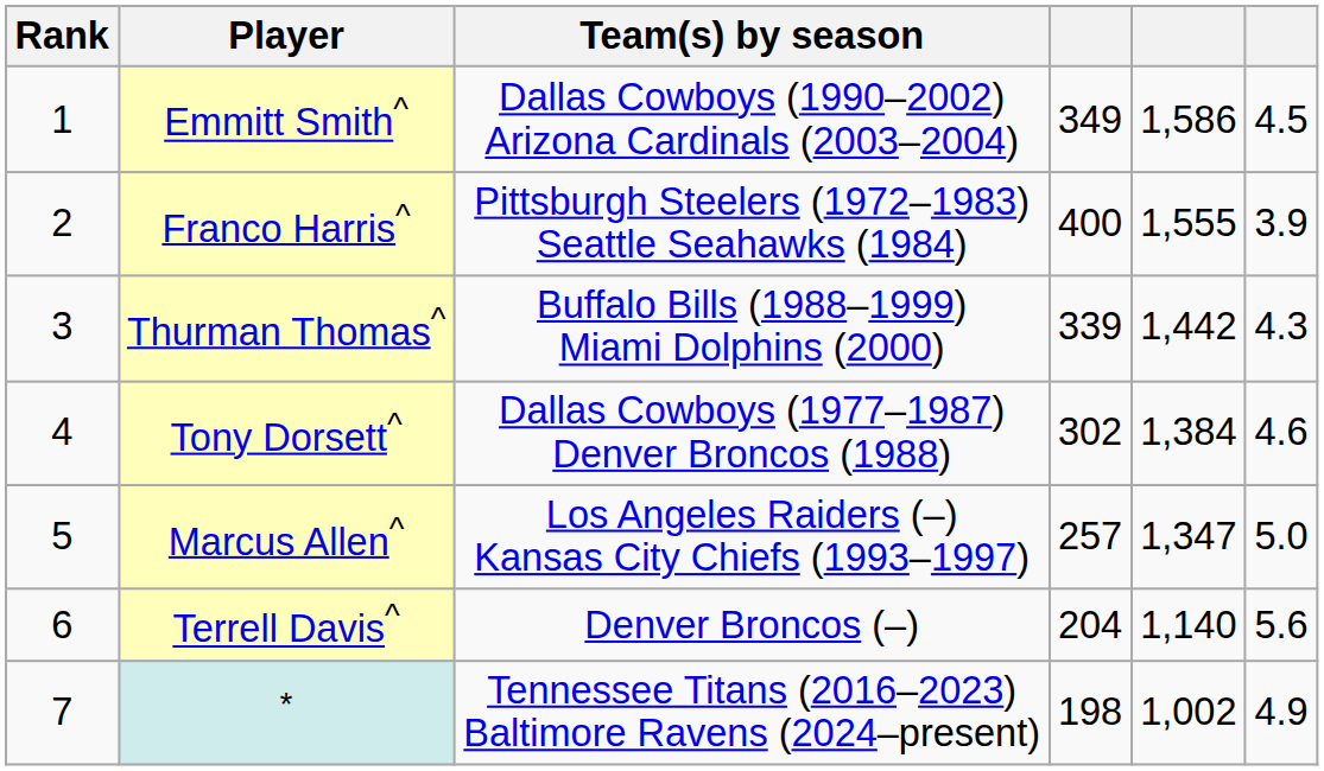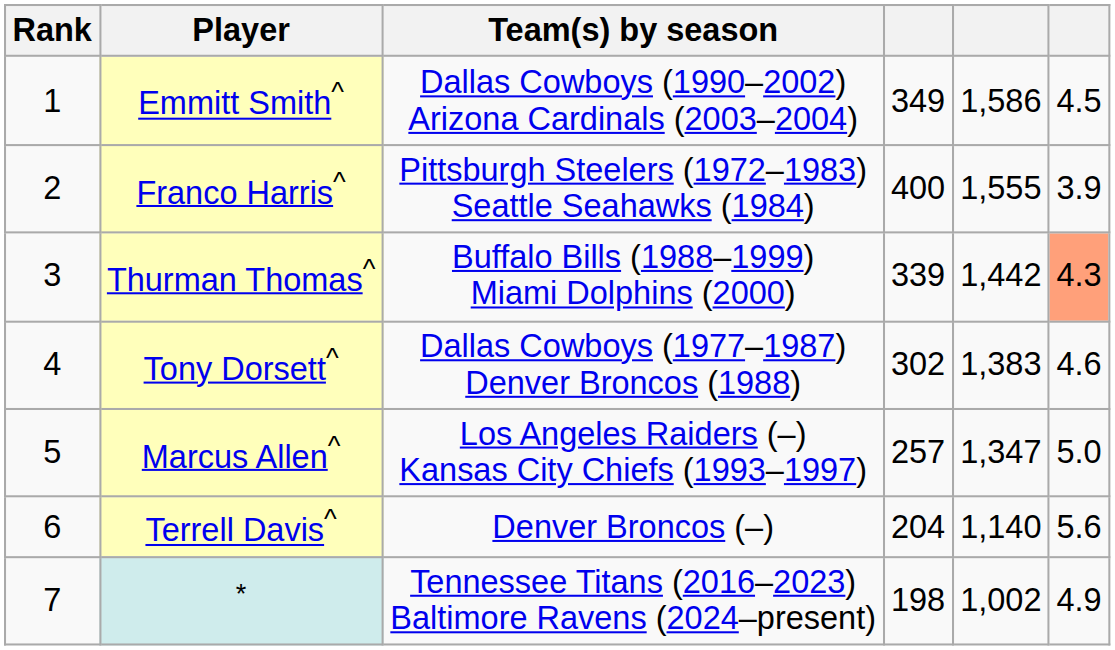Thurman Thomas^ | column 6: no background -> lightsalmon background
Tony Dorsett^ | column 5: 1,384 -> 1,383
